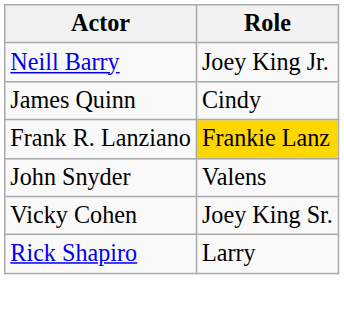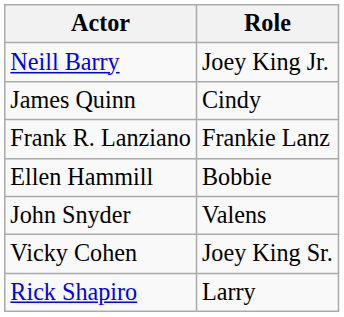Frank R. Lanziano | Role: gold background -> no background
+ row: Ellen Hammill | Bobbie
